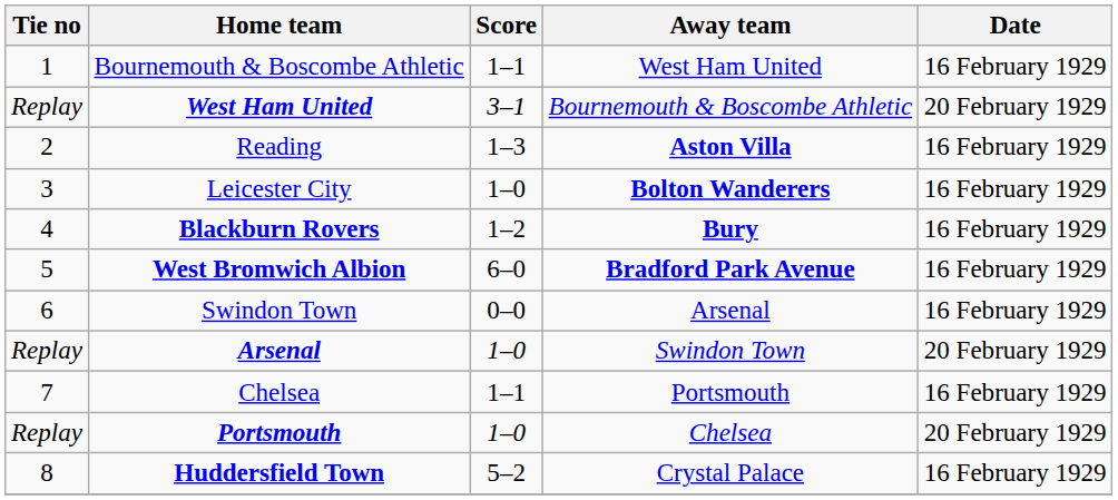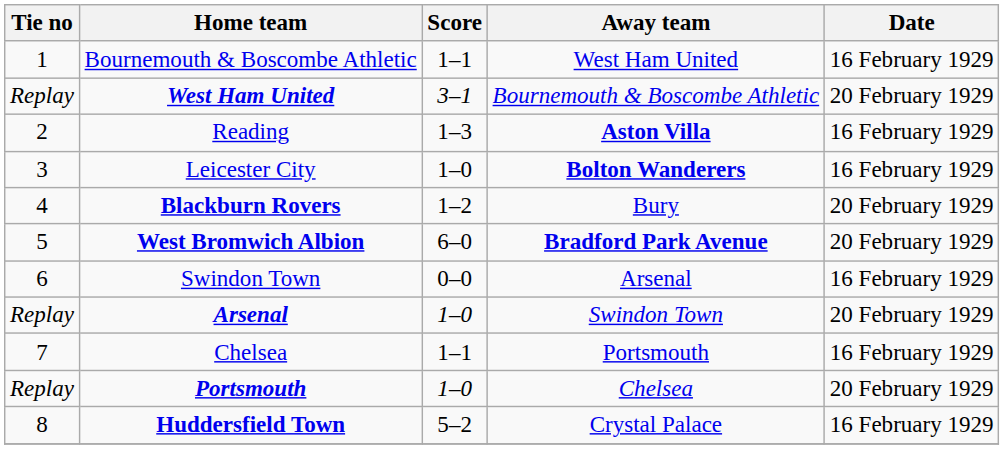Blackburn Rovers | Away team: bold -> normal
Blackburn Rovers | Date: 16 February 1929 -> 20 February 1929
West Bromwich Albion | Date: 16 February 1929 -> 20 February 1929
